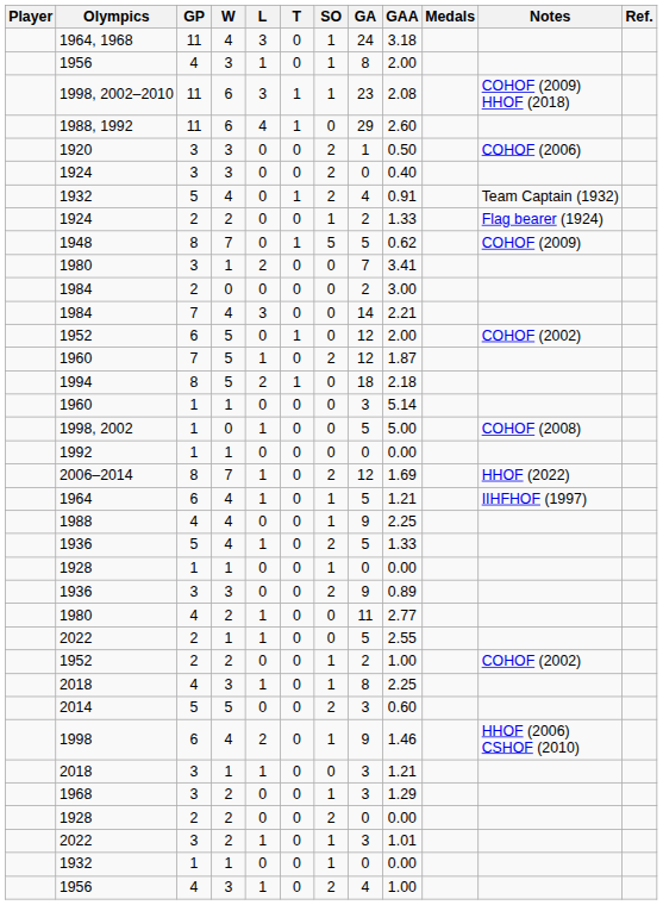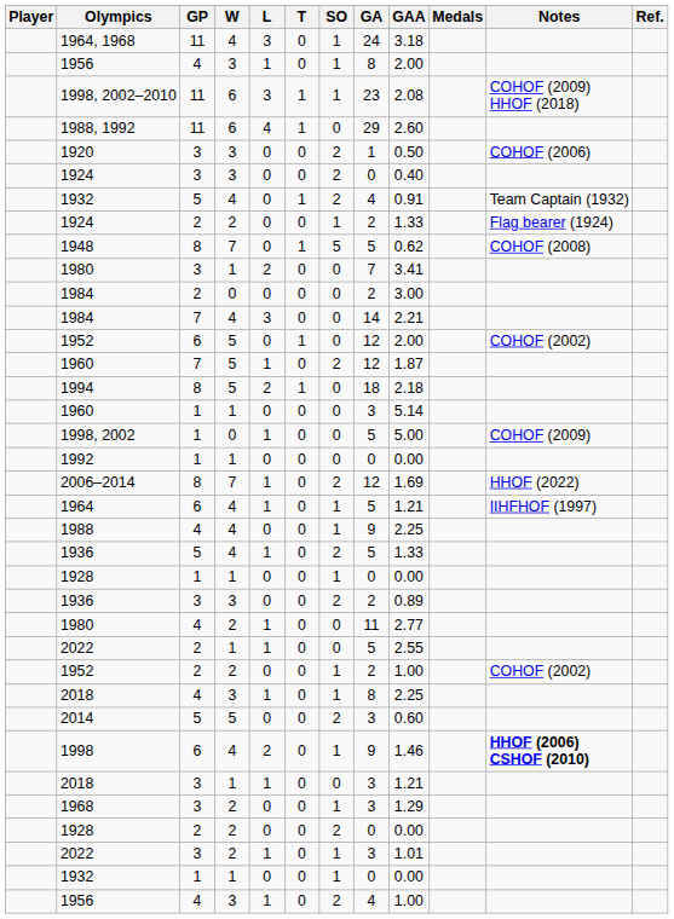1948 | Notes: COHOF (2009) -> COHOF (2008)
1998, 2002 | Notes: COHOF (2008) -> COHOF (2009)
1936 / 3 | GA: 9 -> 2
1998 | Notes: normal -> bold
